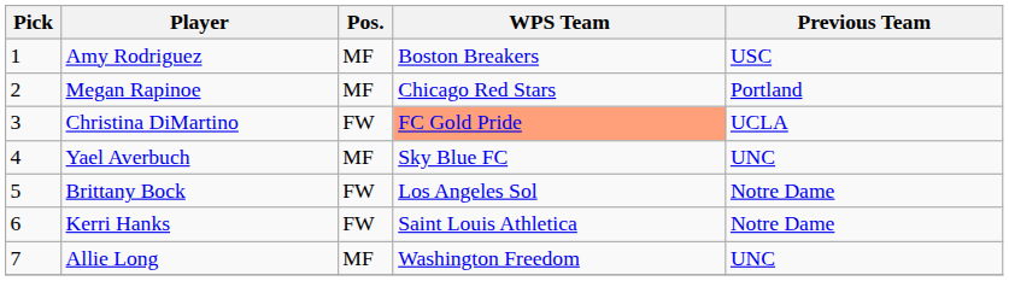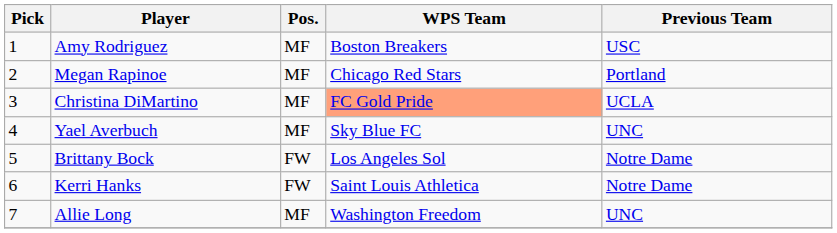Christina DiMartino | Pos.: FW -> MF
